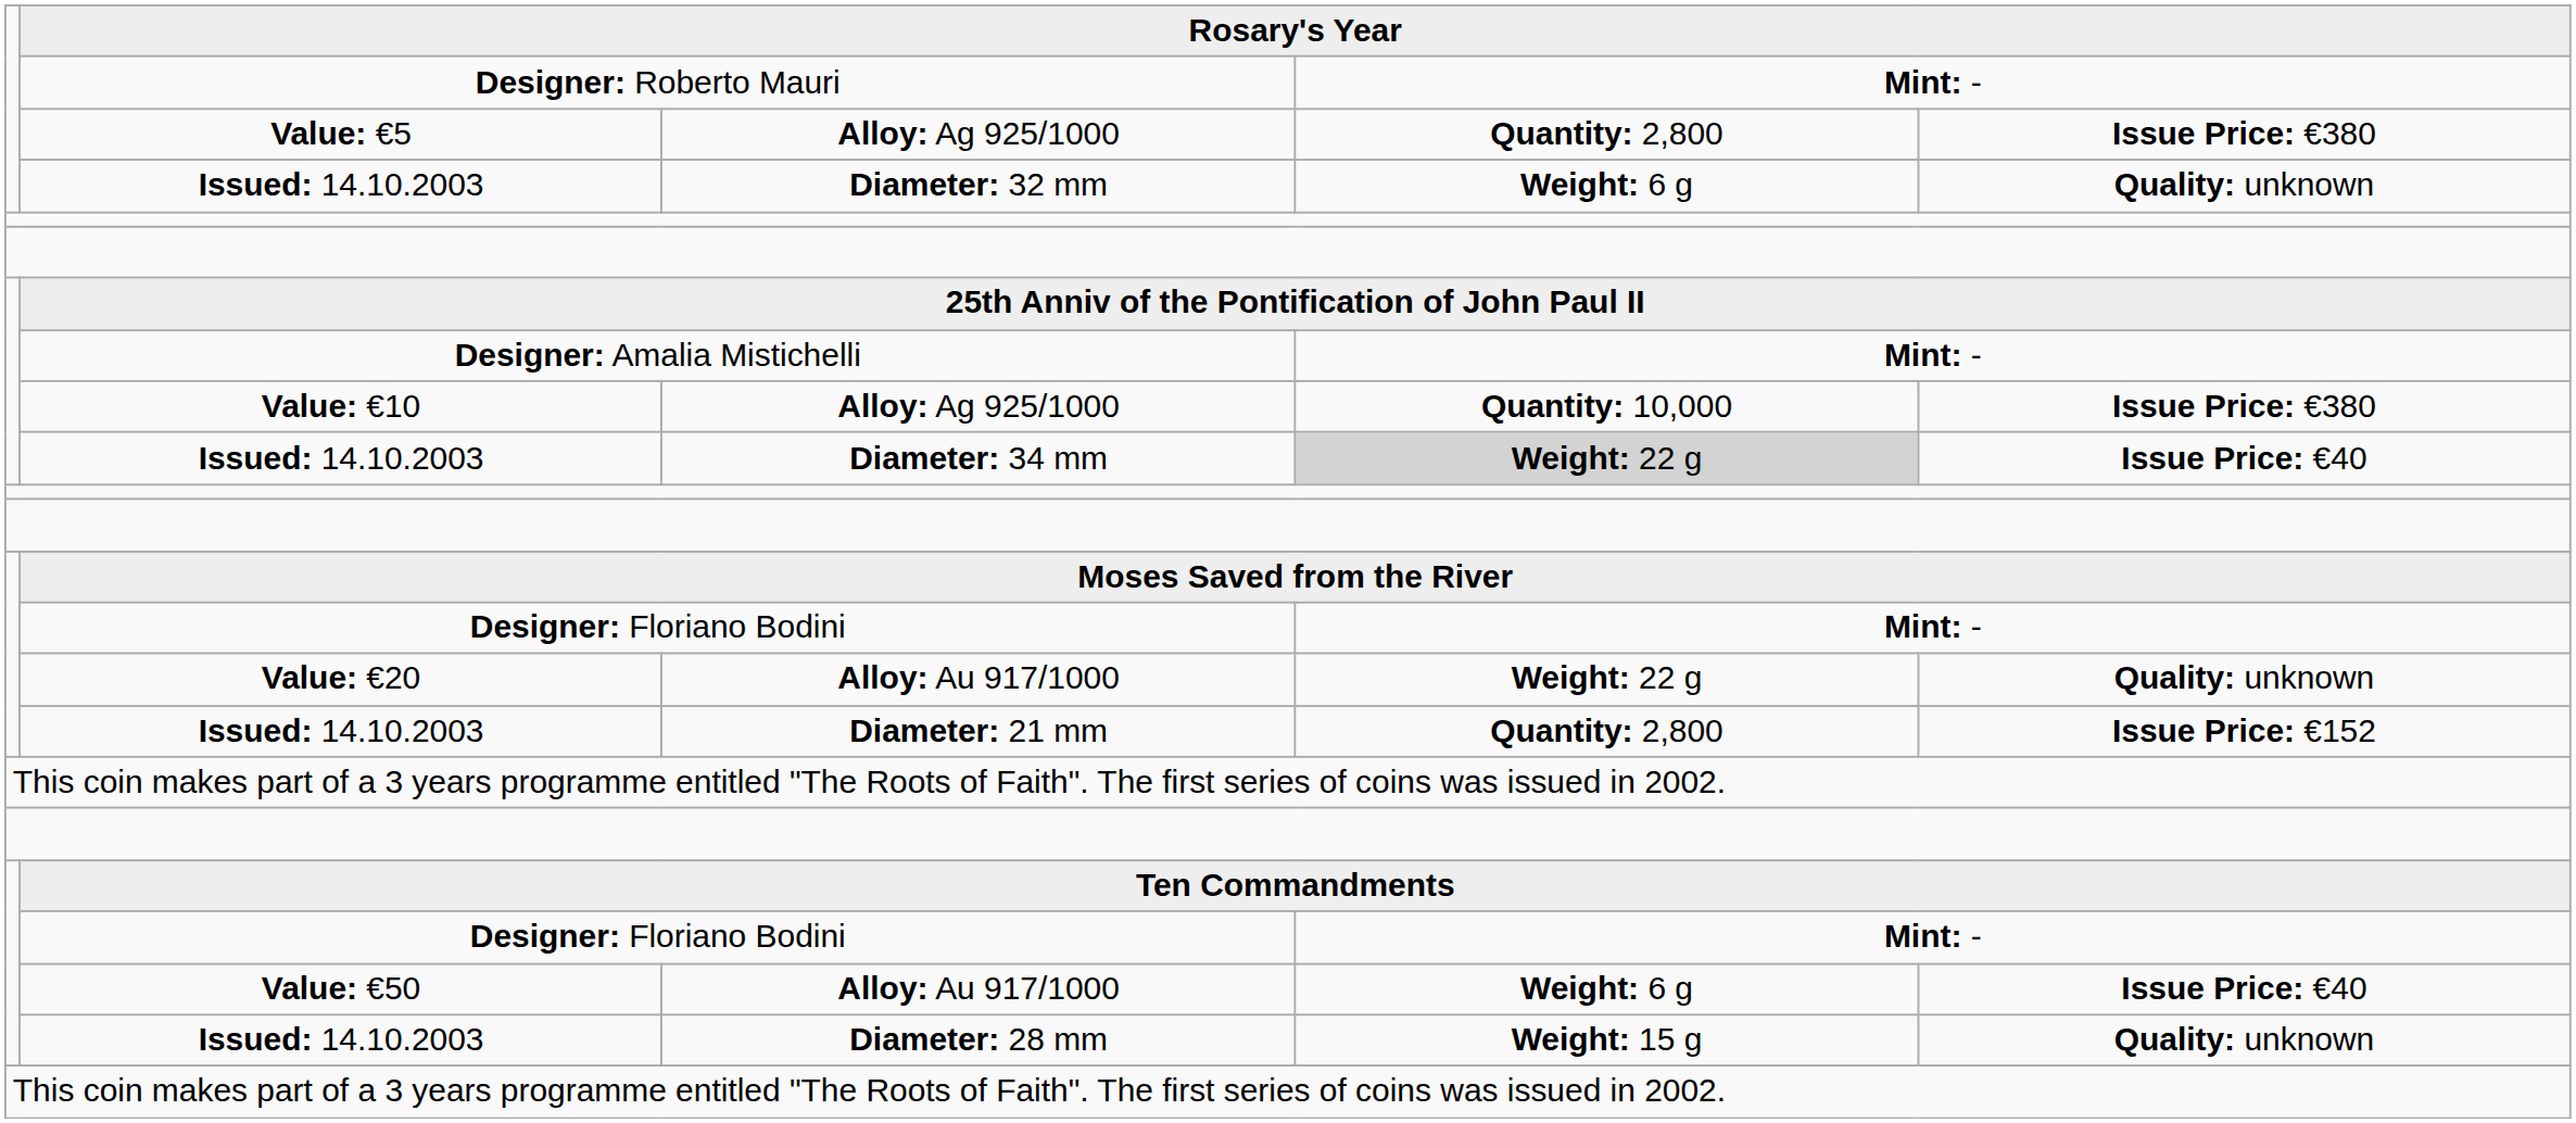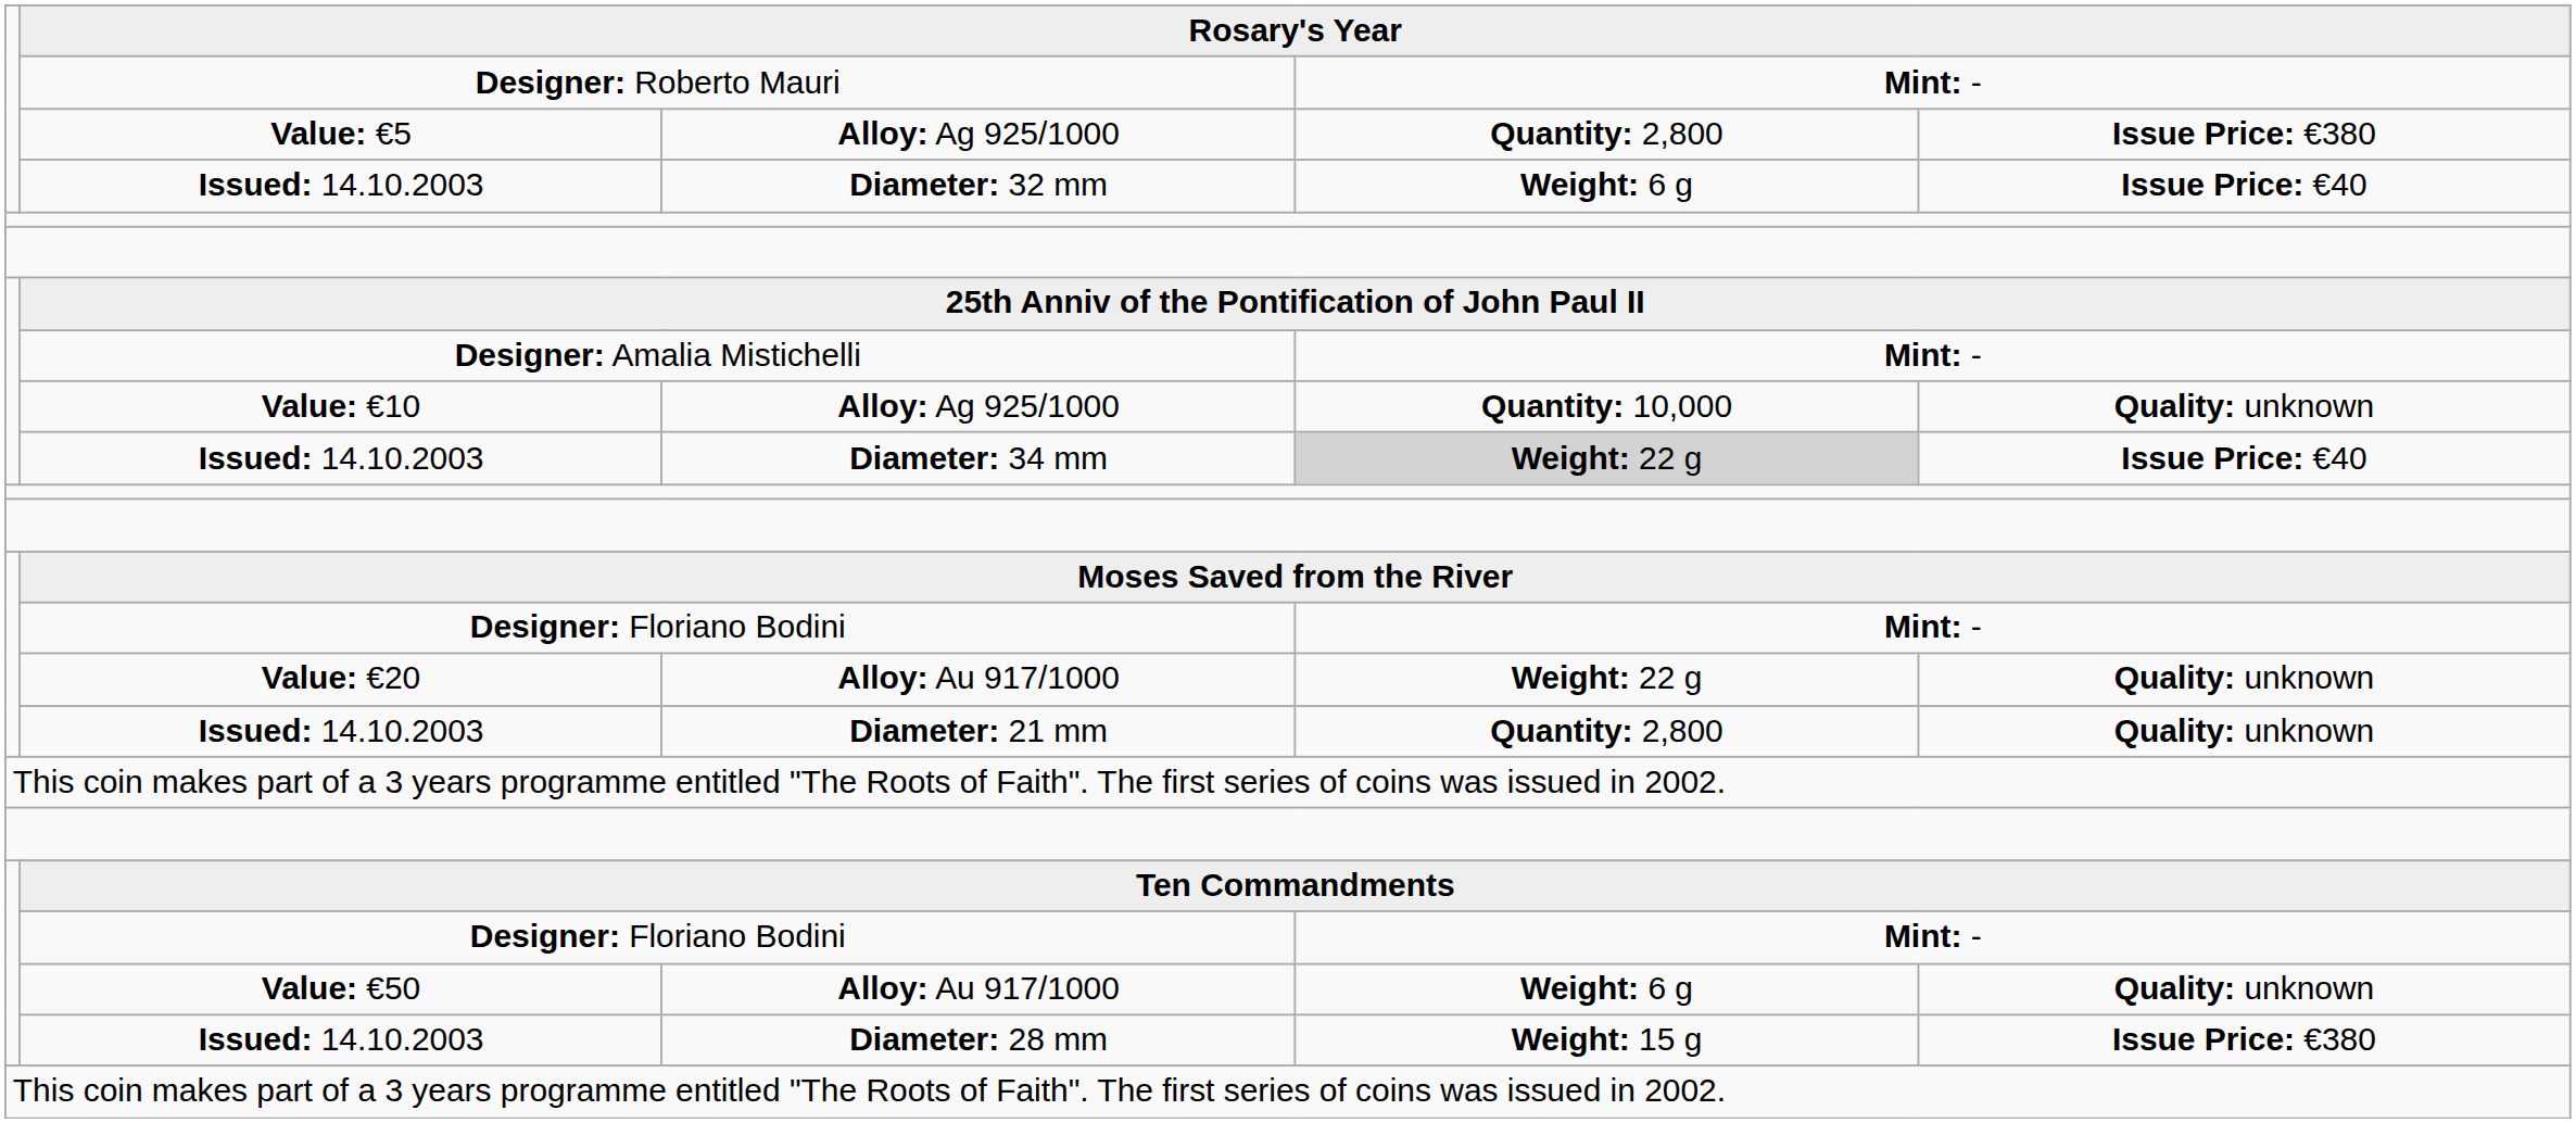Diameter: 32 mm | column 5: Quality: unknown -> Issue Price: €40
Value: €10 / Alloy: Ag 925/1000 | column 5: Issue Price: €380 -> Quality: unknown
Diameter: 21 mm | column 5: Issue Price: €152 -> Quality: unknown
Value: €50 / Alloy: Au 917/1000 | column 5: Issue Price: €40 -> Quality: unknown
Diameter: 28 mm | column 5: Quality: unknown -> Issue Price: €380
